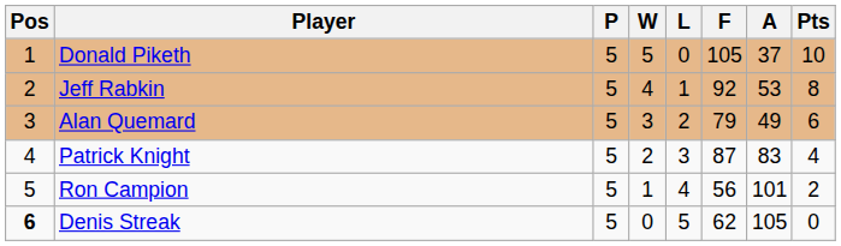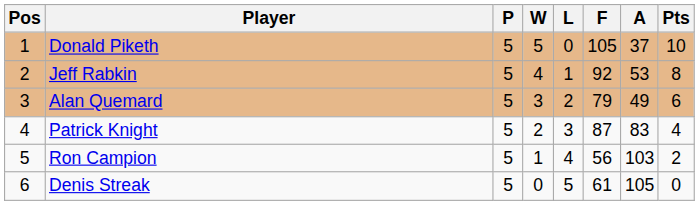Ron Campion | A: 101 -> 103
Denis Streak | Pos: bold -> normal
Denis Streak | F: 62 -> 61
